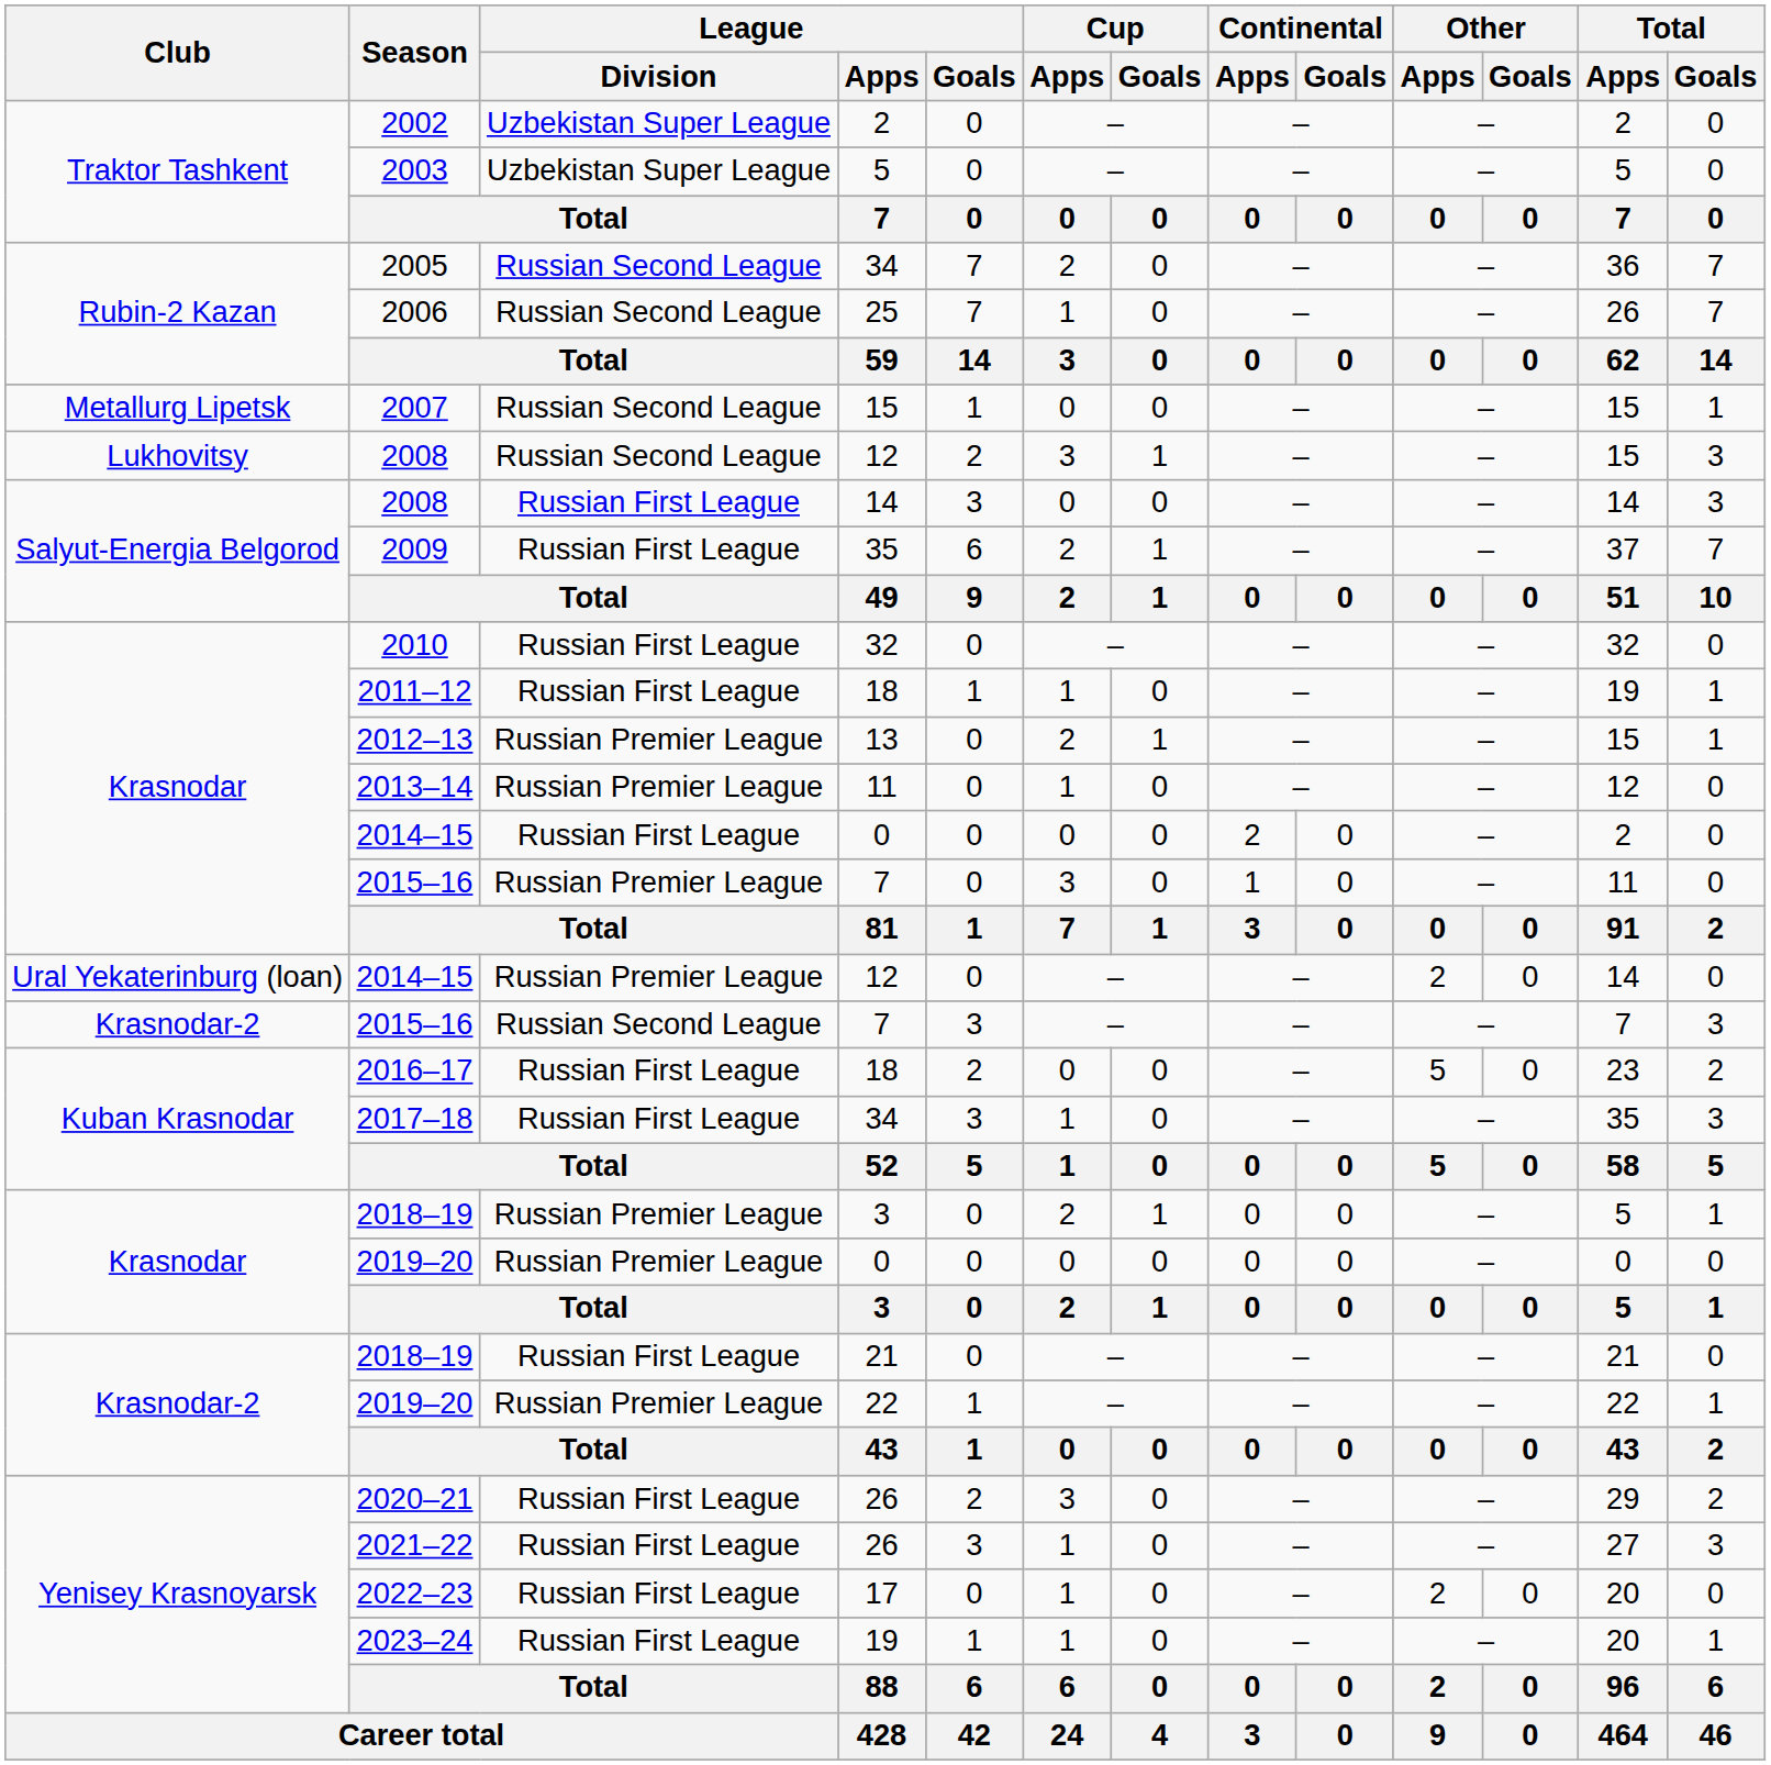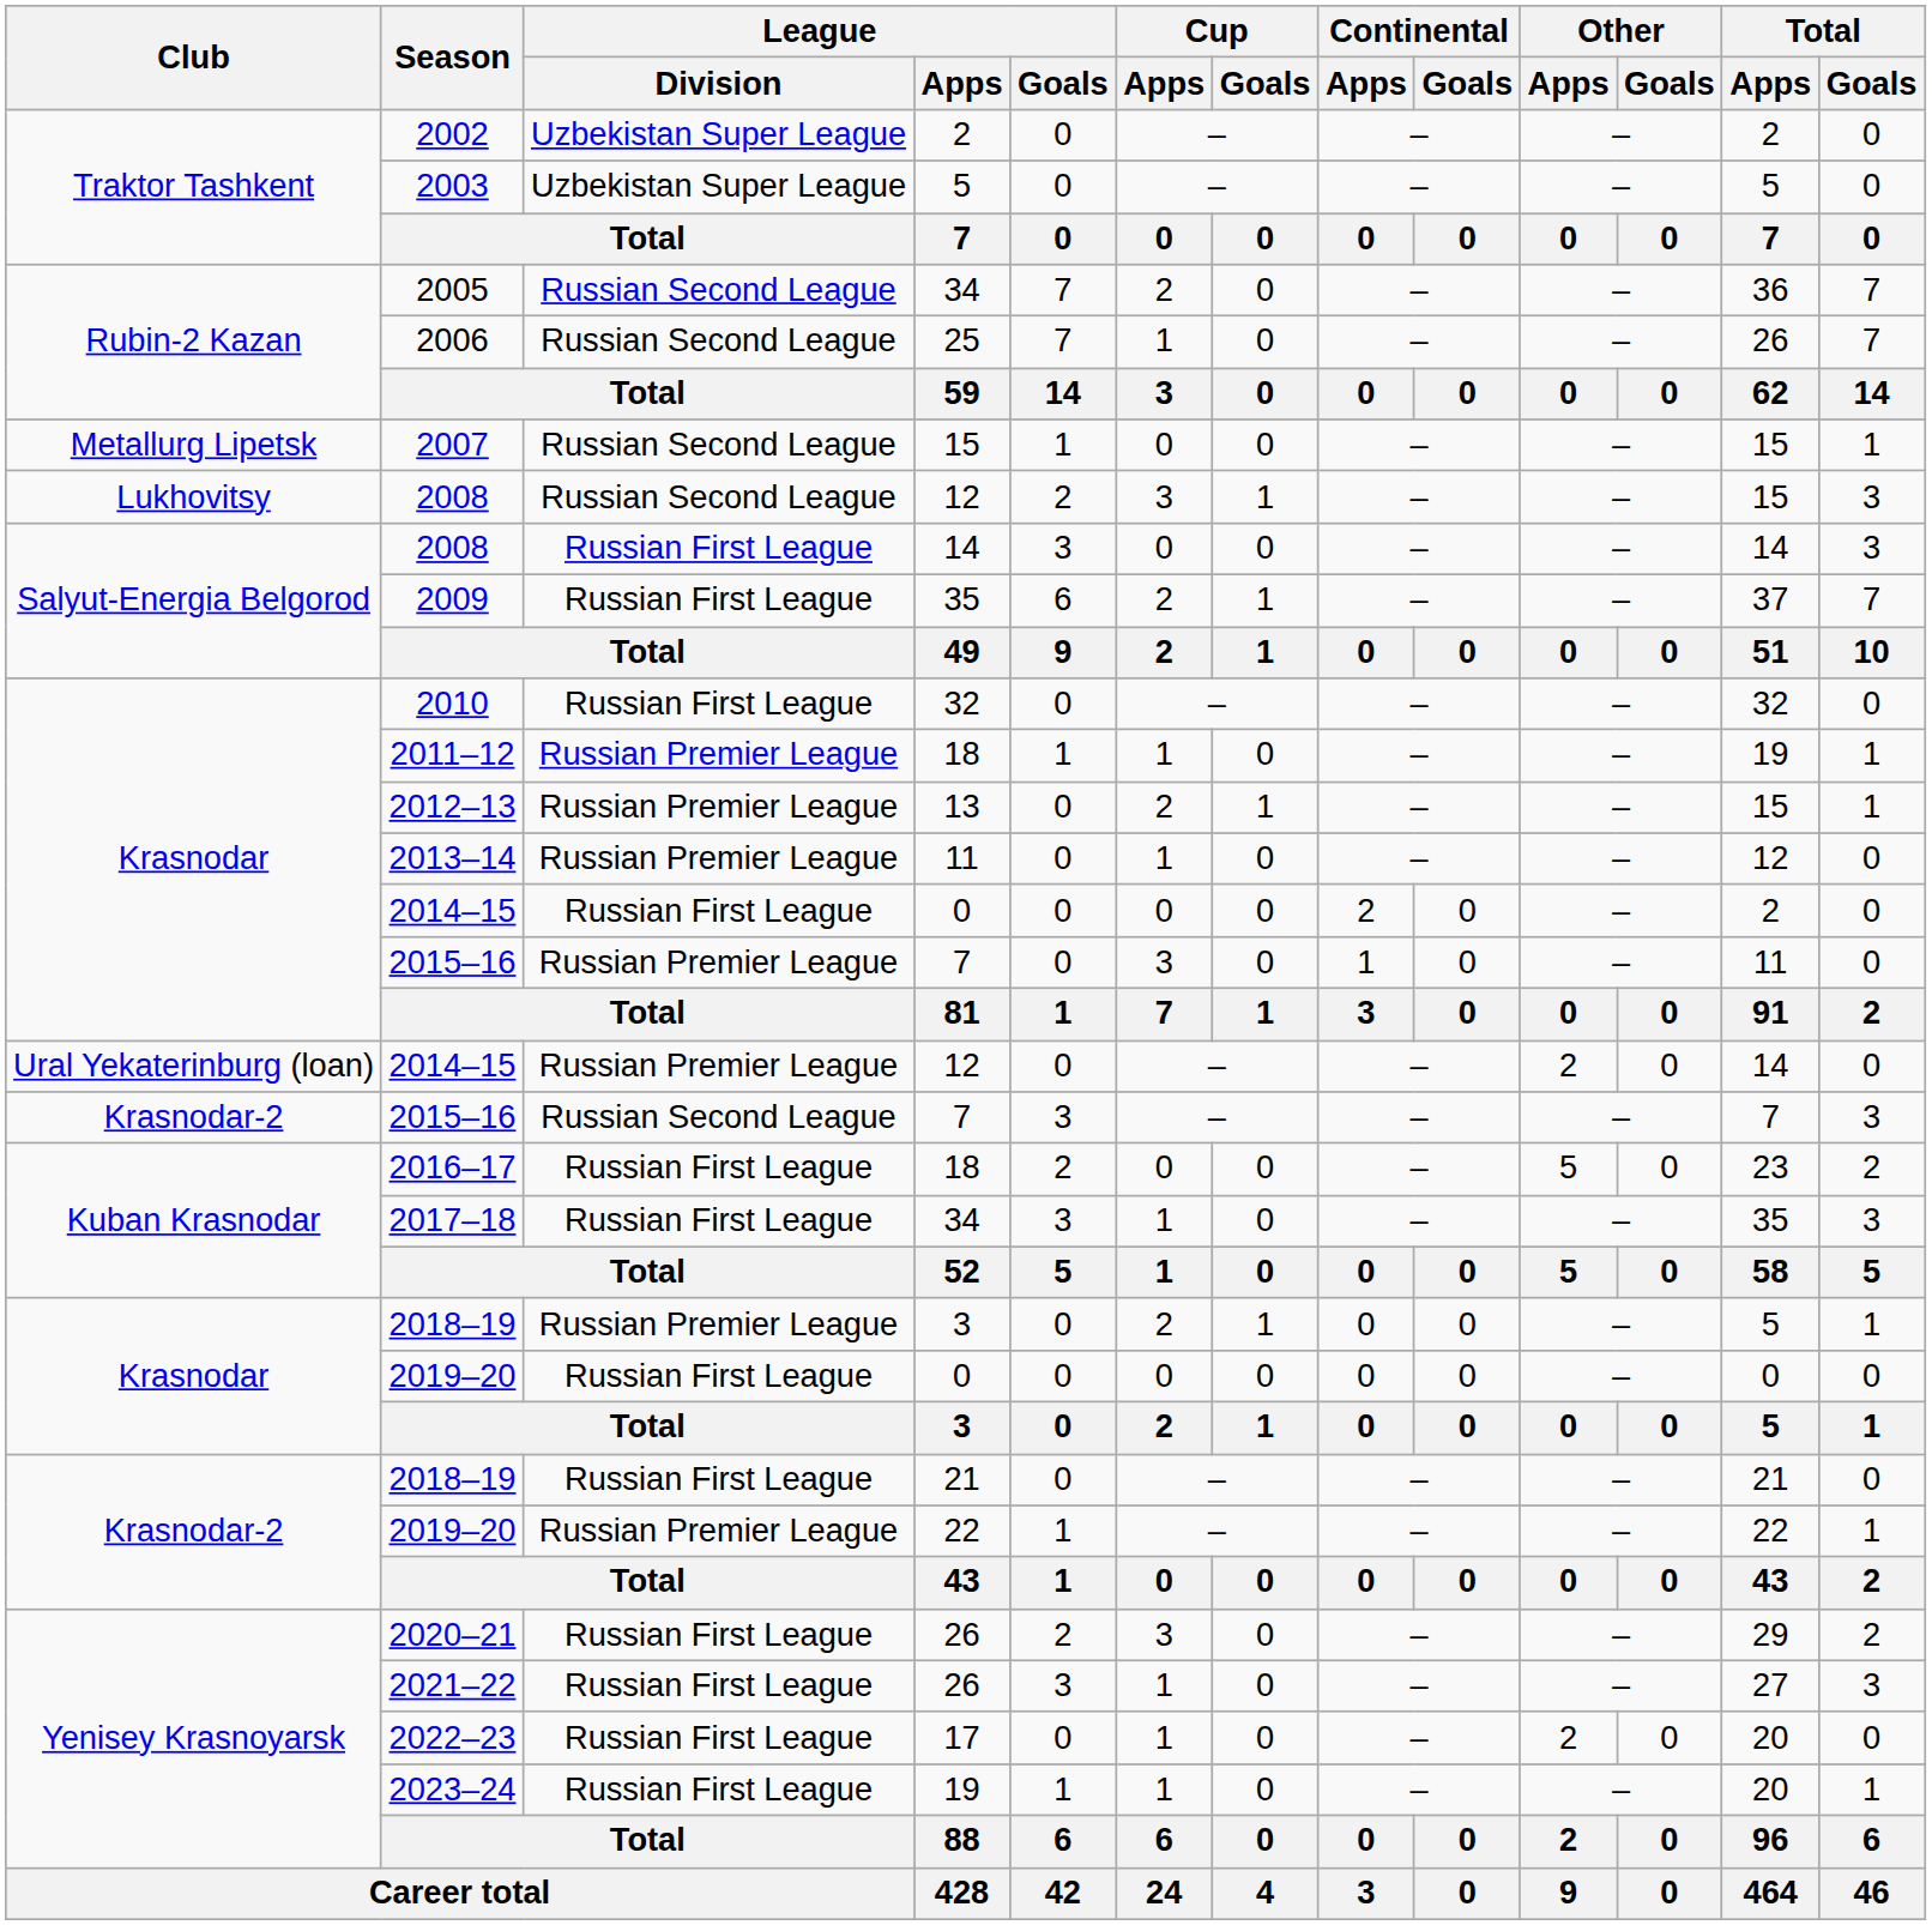2011–12 | League / Division: Russian First League -> Russian Premier League
Krasnodar / 2019–20 | League / Division: Russian Premier League -> Russian First League
